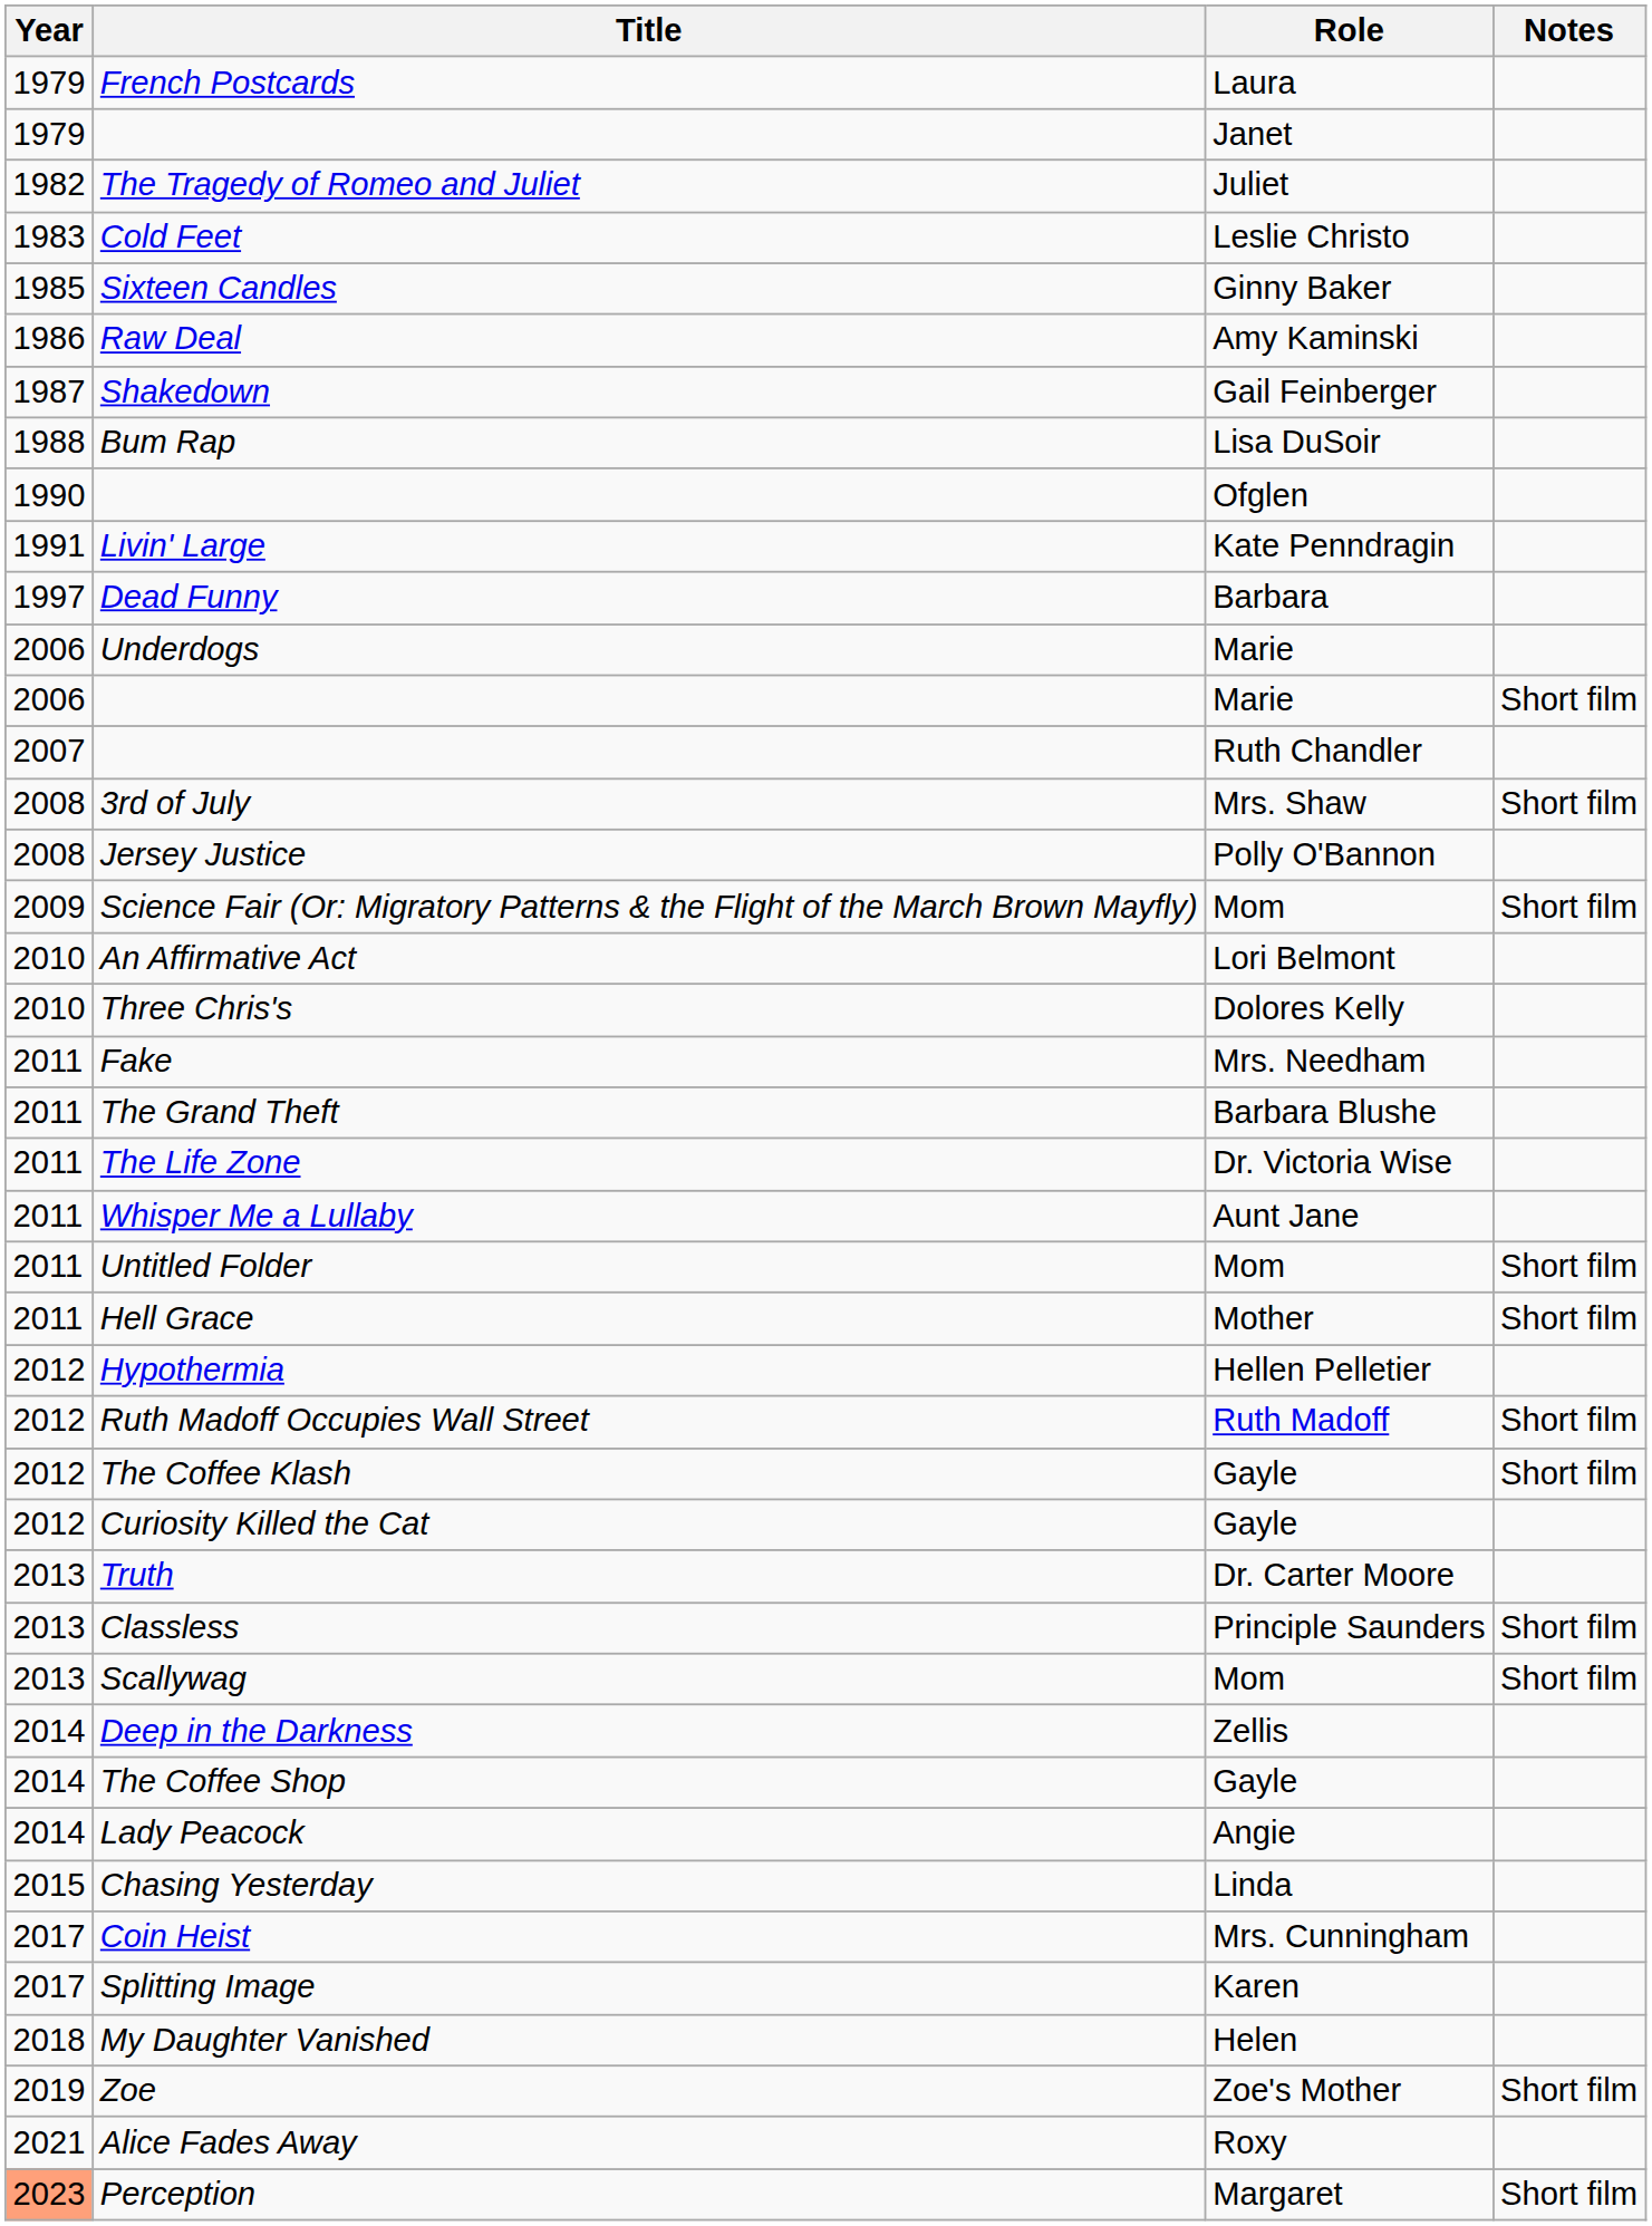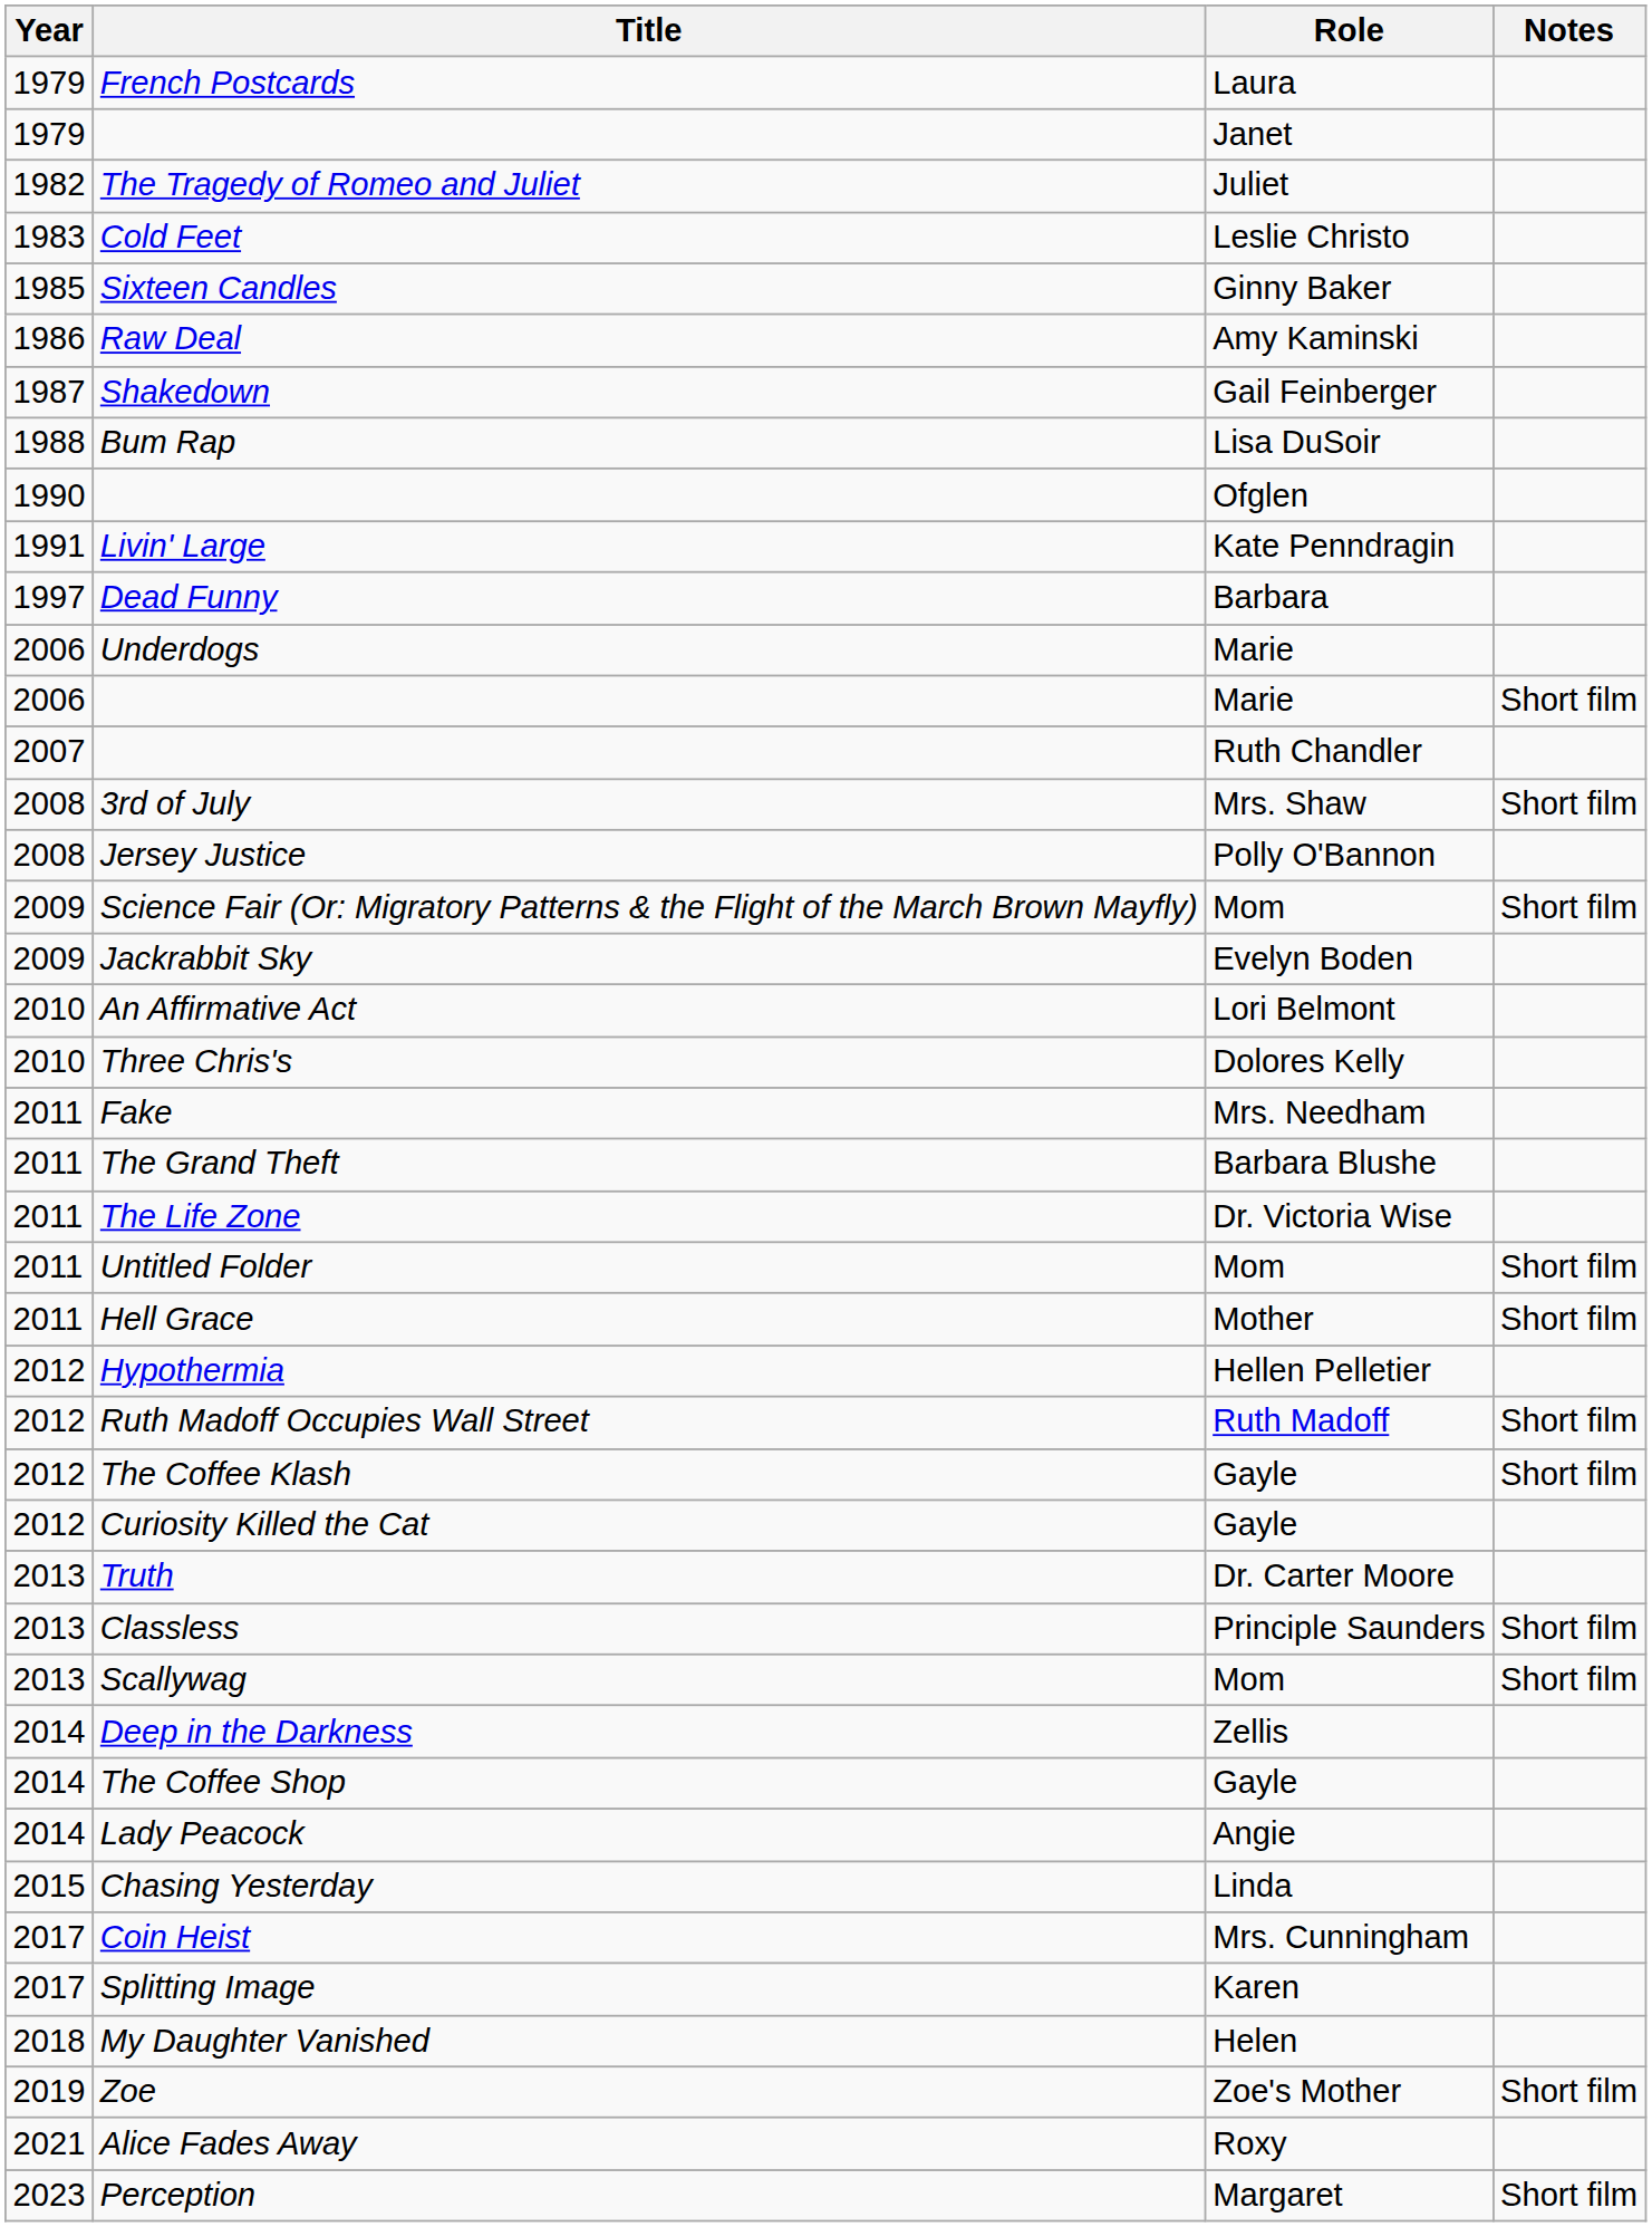+ row: 2009 | Jackrabbit Sky | Evelyn Boden
- row: 2011 | Whisper Me a Lullaby | Aunt Jane
Perception | Year: lightsalmon background -> no background
